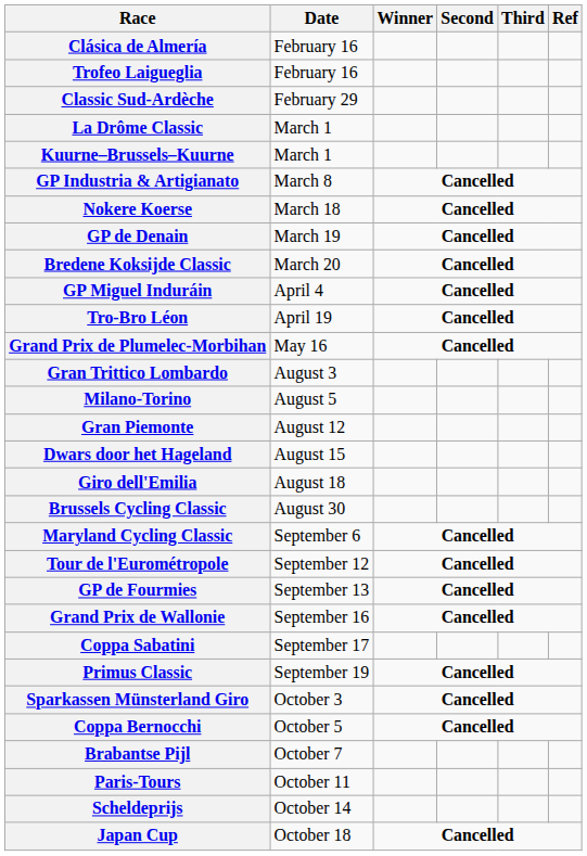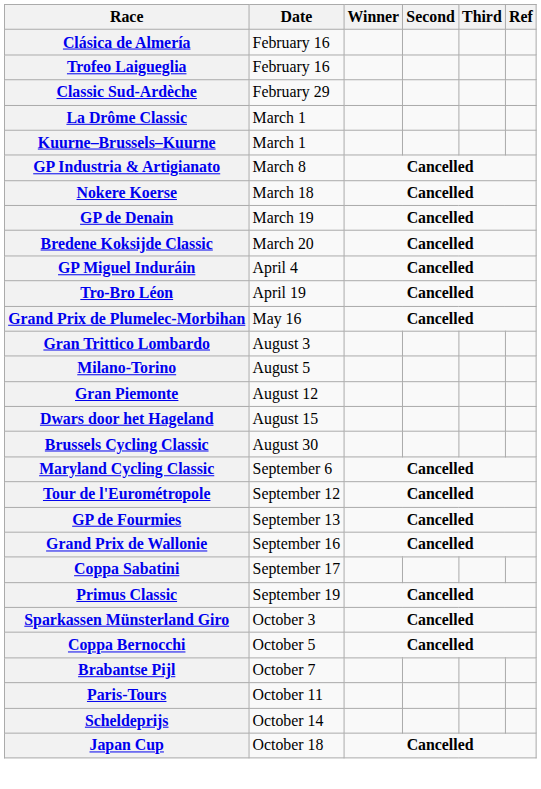- row: Giro dell'Emilia | August 18
